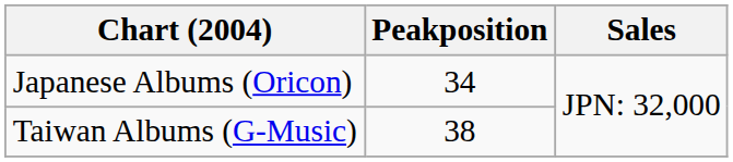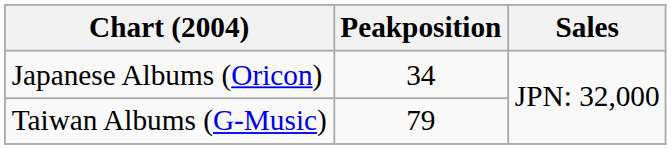Taiwan Albums (G-Music) | Peakposition: 38 -> 79
